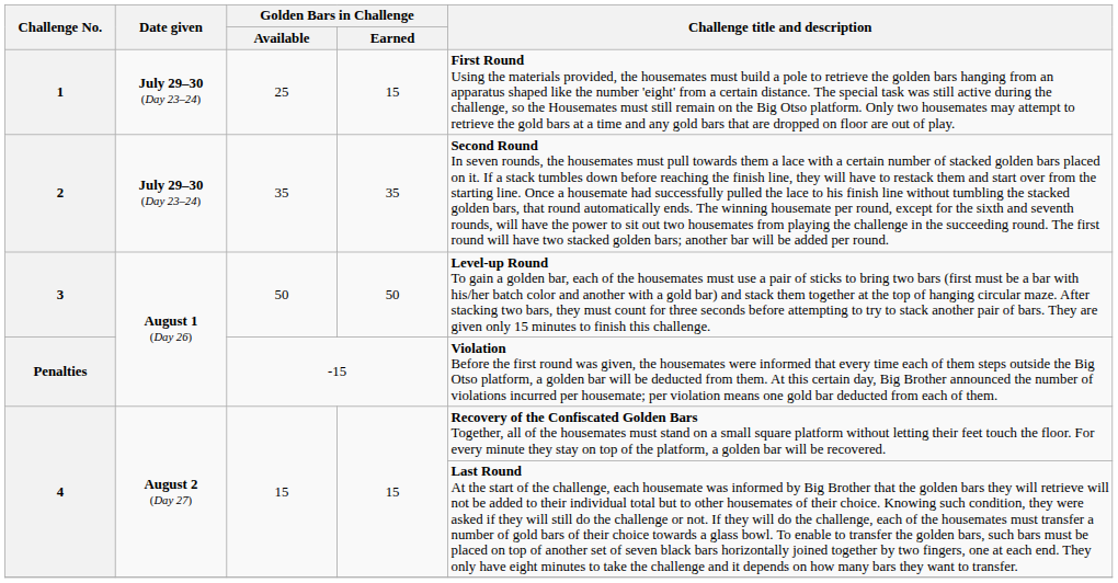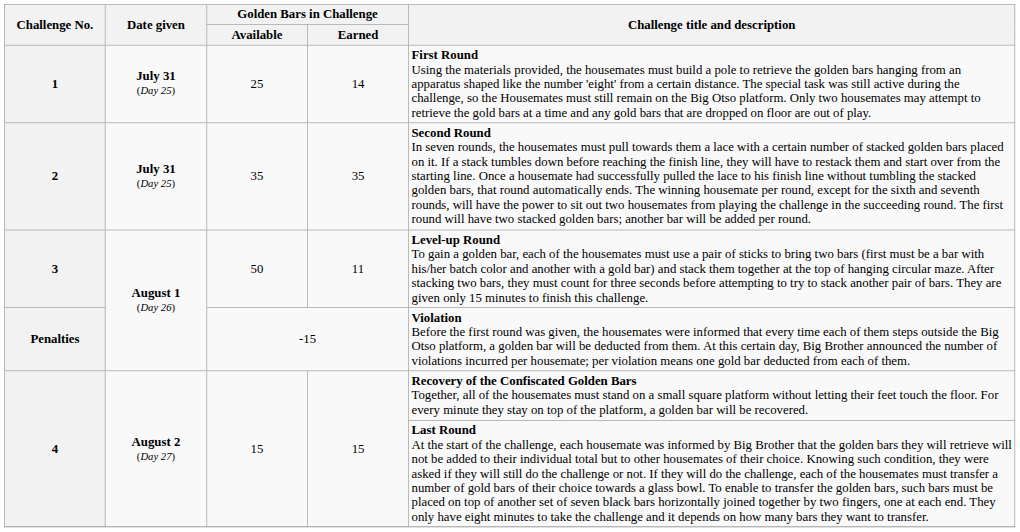1 | Date given: July 29–30 (Day 23–24) -> July 31 (Day 25)
1 | Golden Bars in Challenge / Earned: 15 -> 14
2 | Date given: July 29–30 (Day 23–24) -> July 31 (Day 25)
3 | Golden Bars in Challenge / Earned: 50 -> 11
